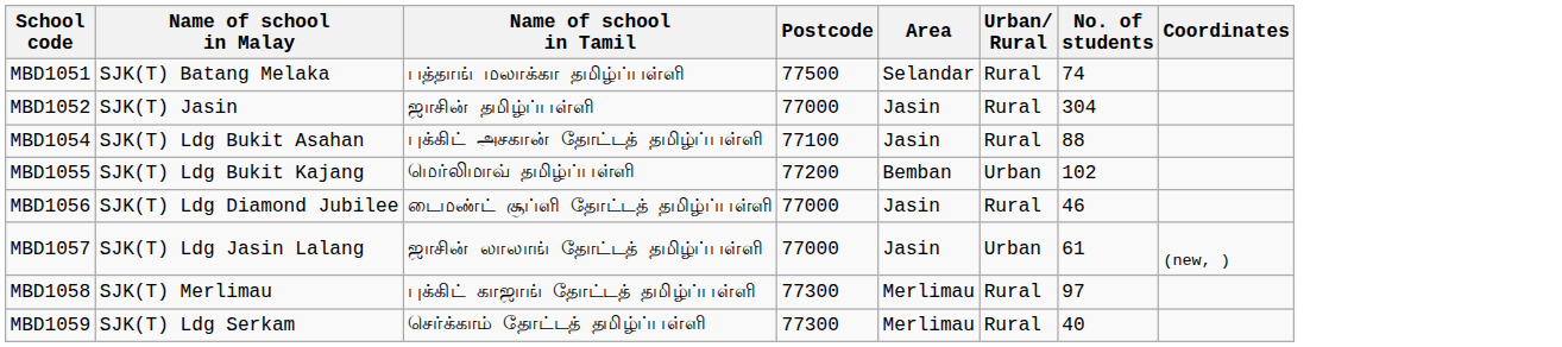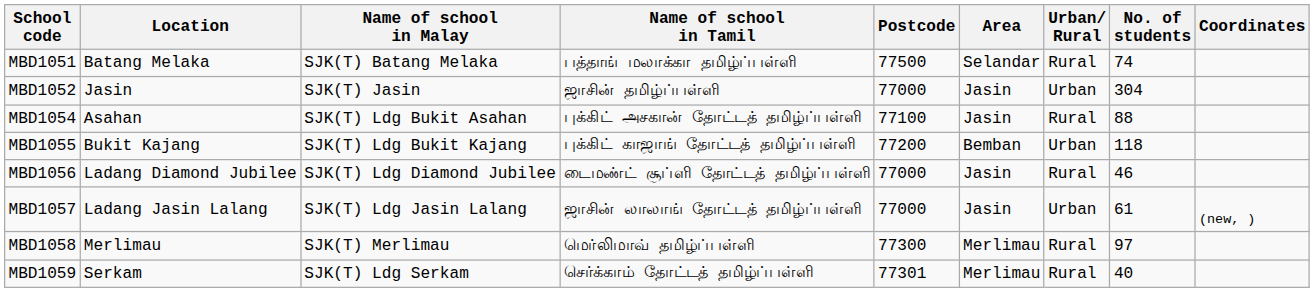+ column: Location | Batang Melaka | Jasin | Asahan | Bukit Kajang | Ladang Diamond Jubilee | Ladang Jasin Lalang | Merlimau | Serkam
MBD1052 | Urban/ Rural: Rural -> Urban
MBD1055 | Name of school in Tamil: மெர்லிமாவ் தமிழ்ப்பள்ளி -> புக்கிட் காஜாங் தோட்டத் தமிழ்ப்பள்ளி
MBD1055 | No. of students: 102 -> 118
MBD1058 | Name of school in Tamil: புக்கிட் காஜாங் தோட்டத் தமிழ்ப்பள்ளி -> மெர்லிமாவ் தமிழ்ப்பள்ளி
MBD1059 | Postcode: 77300 -> 77301
